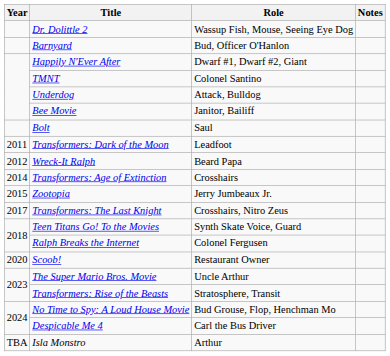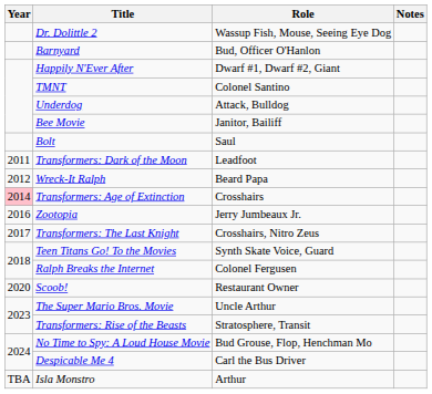Transformers: Age of Extinction | Year: no background -> pink background
Zootopia | Year: 2015 -> 2016
